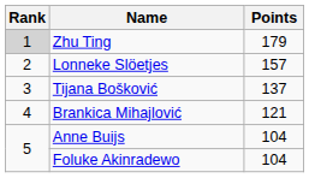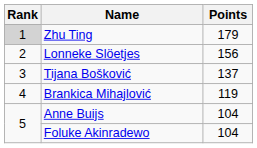Lonneke Slöetjes | Points: 157 -> 156
Brankica Mihajlović | Points: 121 -> 119
